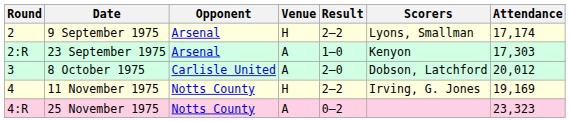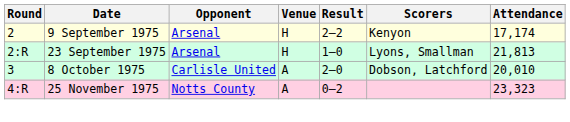9 September 1975 | Scorers: Lyons, Smallman -> Kenyon
23 September 1975 | Venue: A -> H
23 September 1975 | Scorers: Kenyon -> Lyons, Smallman
23 September 1975 | Attendance: 17,303 -> 21,813
8 October 1975 | Attendance: 20,012 -> 20,010
- row: 4 | 11 November 1975 | Notts County | H | 2–2 | Irving, G. Jones | 19,169
